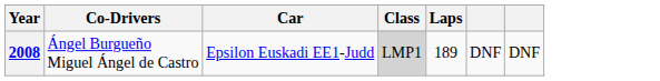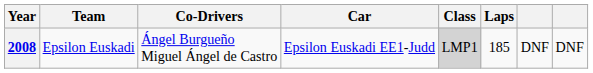+ column: Team | Epsilon Euskadi
2008 | Laps: 189 -> 185
